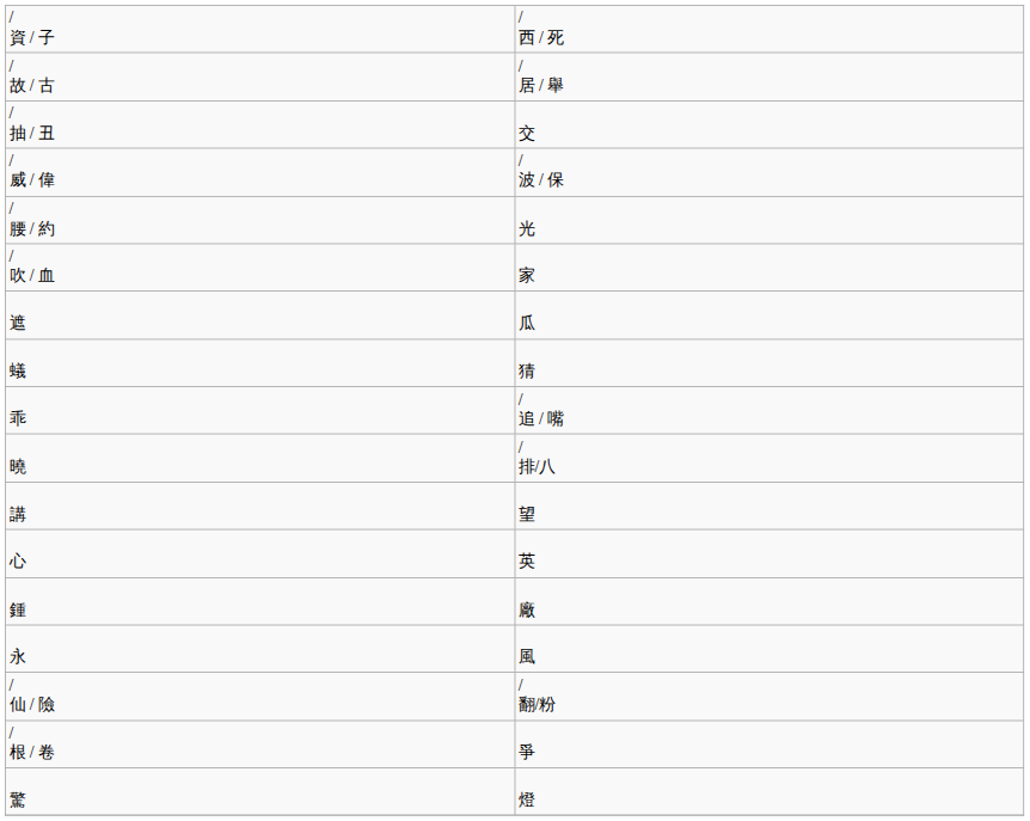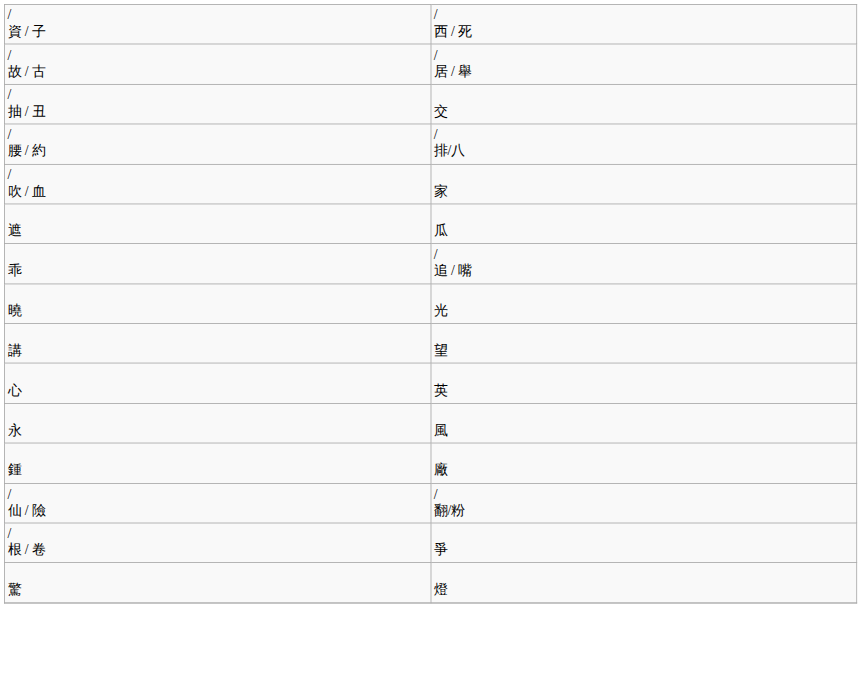- row: / 威 / 偉 | / 波 / 保
/ 腰 / 約 | column 2: 光 -> / 排/八
- row: 蟻 | 猜
曉 | column 2: / 排/八 -> 光
rows swapped: 永 <-> 鍾
